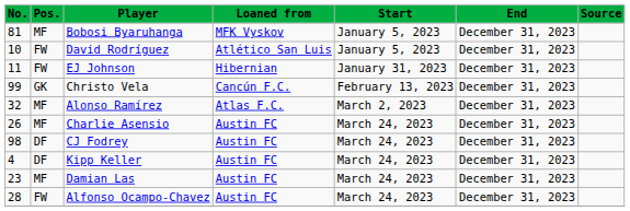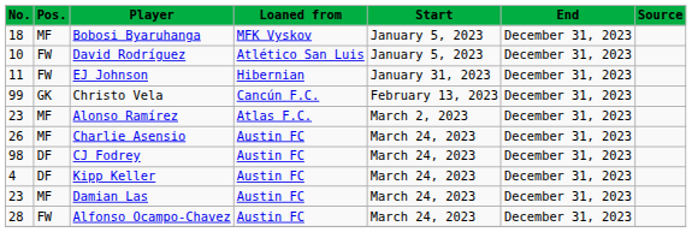Bobosi Byaruhanga | No.: 81 -> 18
Alonso Ramírez | No.: 32 -> 23
